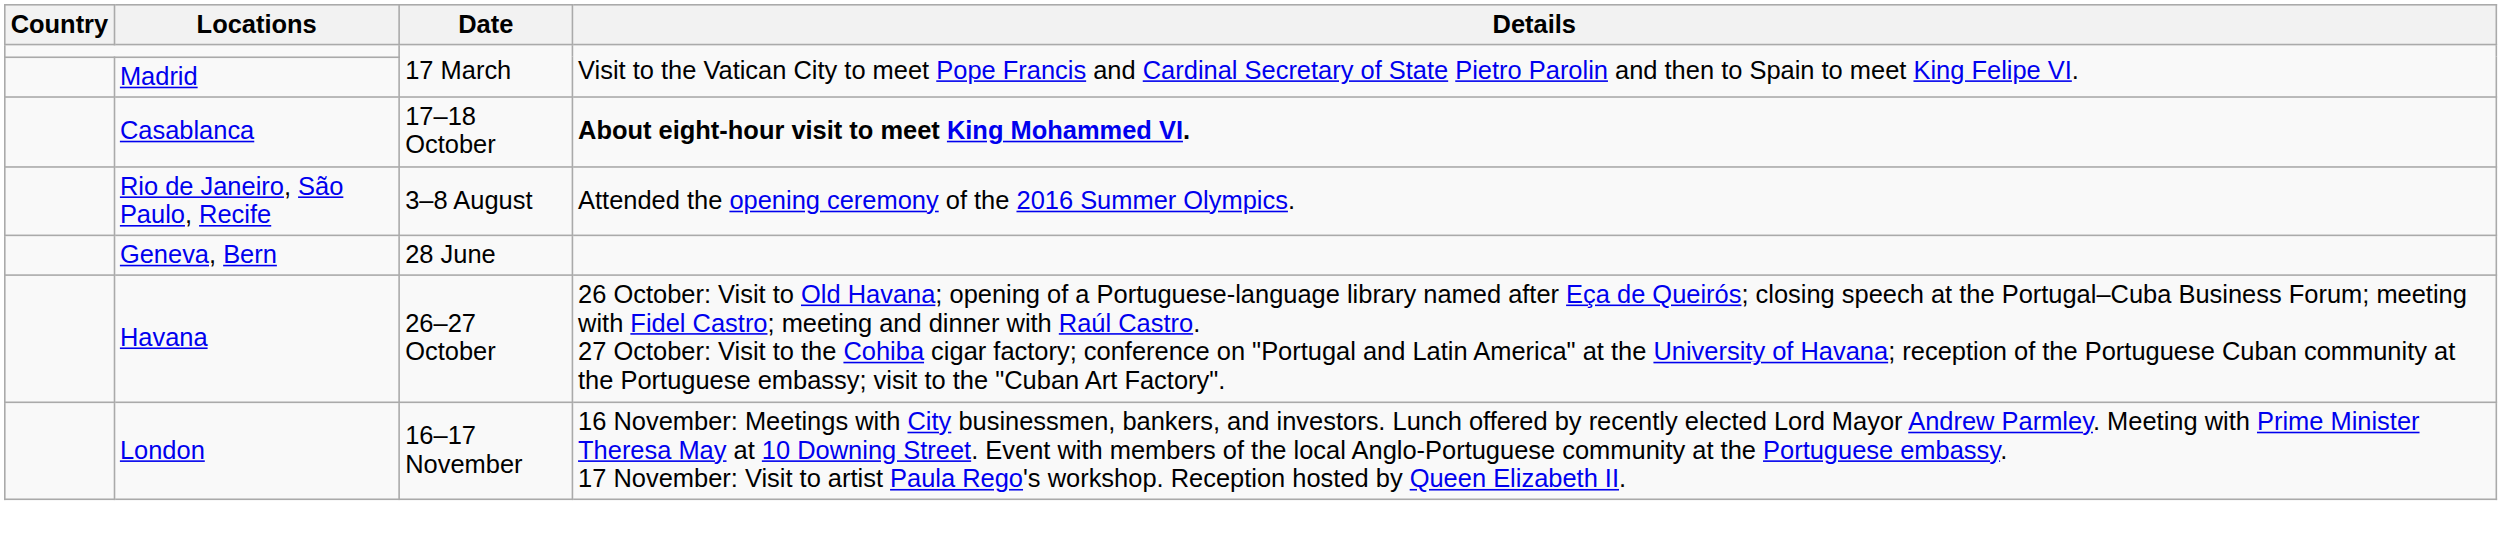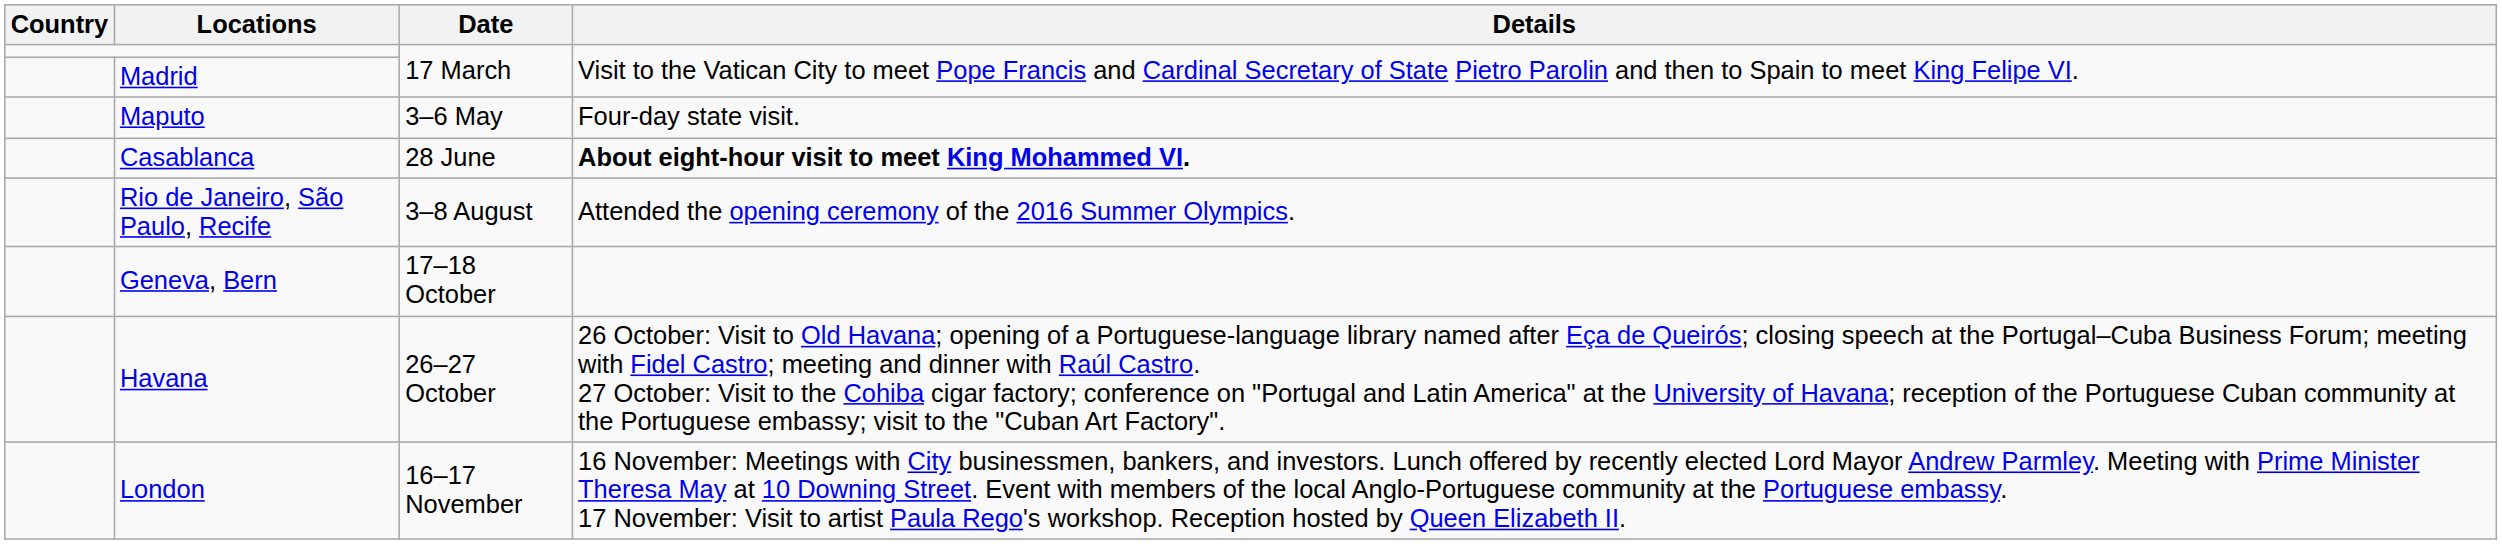+ row: Maputo | 3–6 May | Four-day state visit.
Casablanca | Date: 17–18 October -> 28 June
Geneva, Bern | Date: 28 June -> 17–18 October
